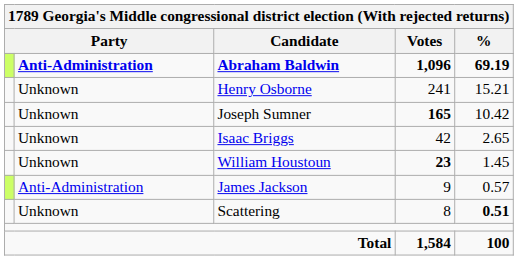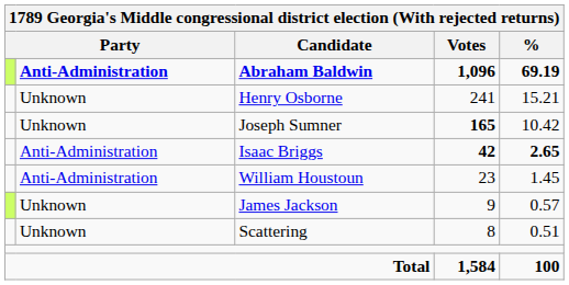Isaac Briggs | column 2: Unknown -> Anti-Administration
Isaac Briggs | column 4: normal -> bold
Isaac Briggs | column 5: normal -> bold
William Houstoun | column 2: Unknown -> Anti-Administration
William Houstoun | column 4: bold -> normal
James Jackson | column 2: Anti-Administration -> Unknown
Scattering | column 5: bold -> normal
